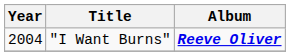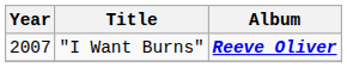"I Want Burns" | Year: 2004 -> 2007
